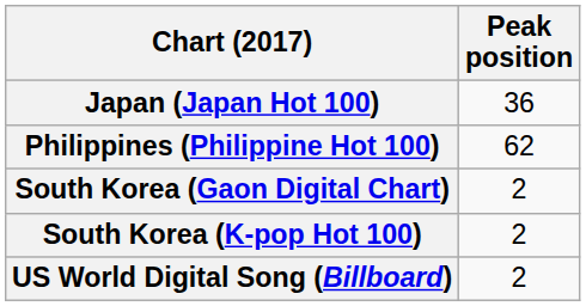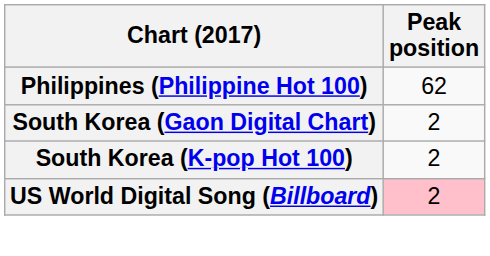- row: Japan (Japan Hot 100) | 36
US World Digital Song (Billboard) | Peak position: no background -> pink background
